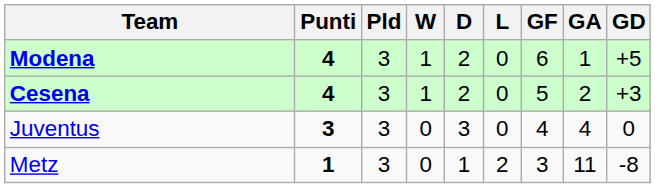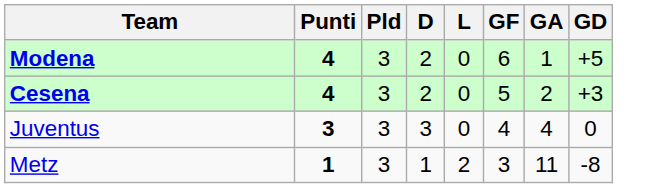- column: W | 1 | 1 | 0 | 0
